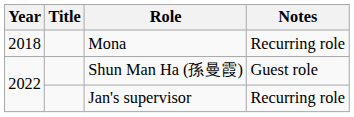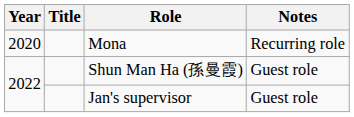Mona | Year: 2018 -> 2020
Jan's supervisor | Notes: Recurring role -> Guest role
